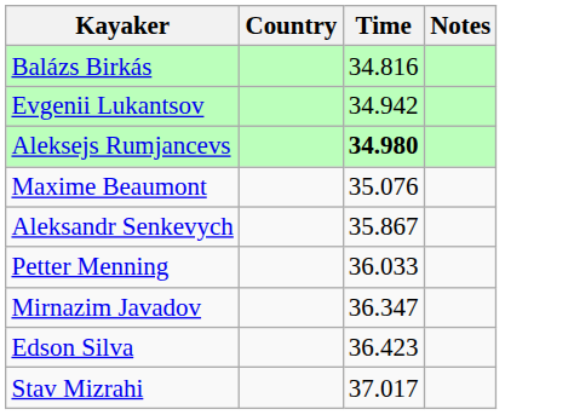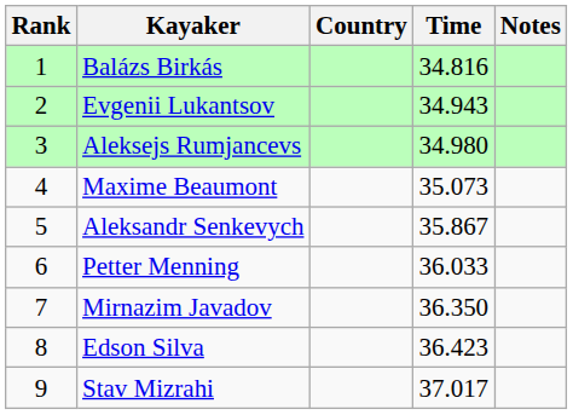+ column: Rank | 1 | 2 | 3 | 4 | 5 | 6 | 7 | 8 | 9
Evgenii Lukantsov | Time: 34.942 -> 34.943
Aleksejs Rumjancevs | Time: bold -> normal
Maxime Beaumont | Time: 35.076 -> 35.073
Mirnazim Javadov | Time: 36.347 -> 36.350
